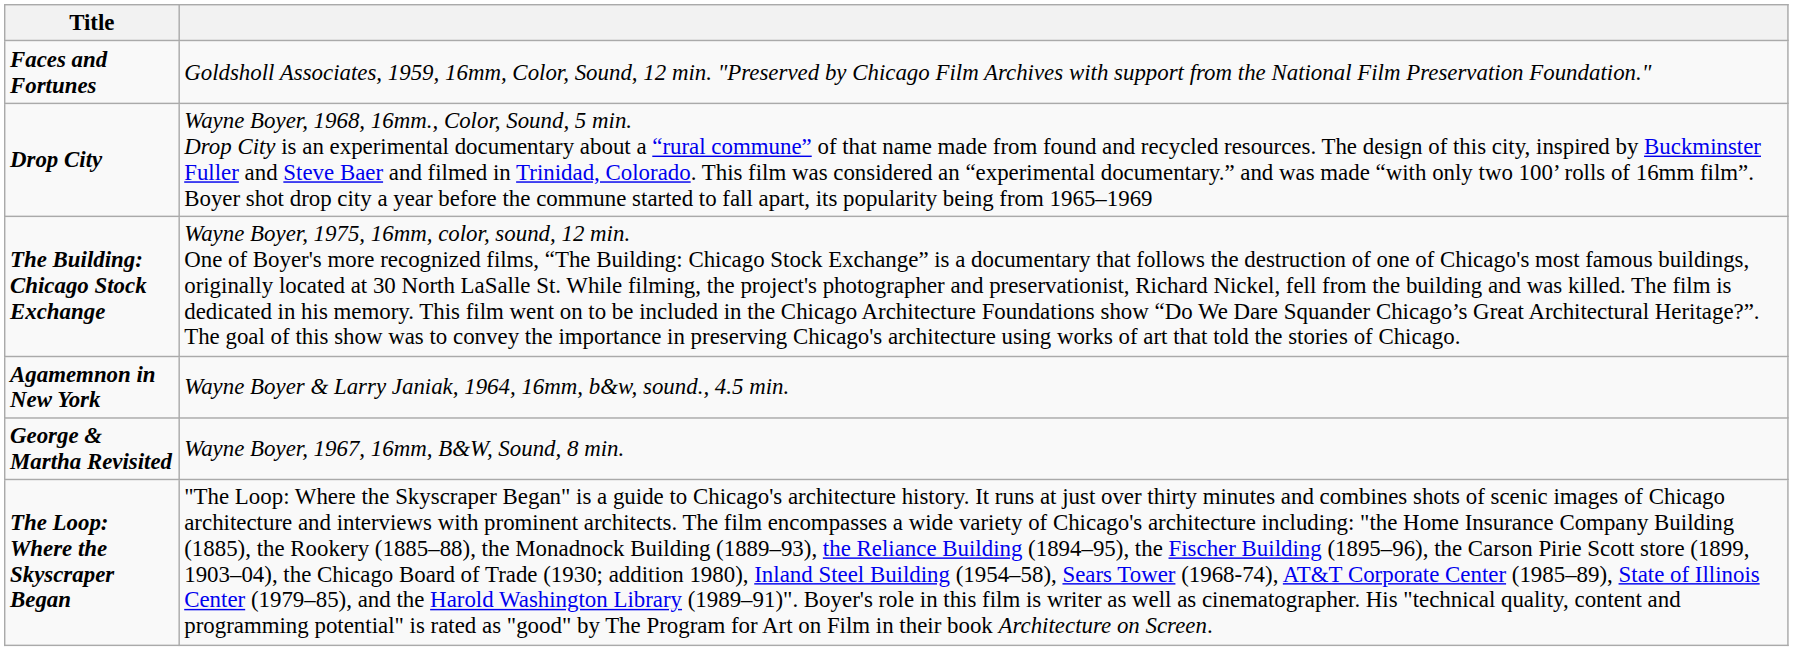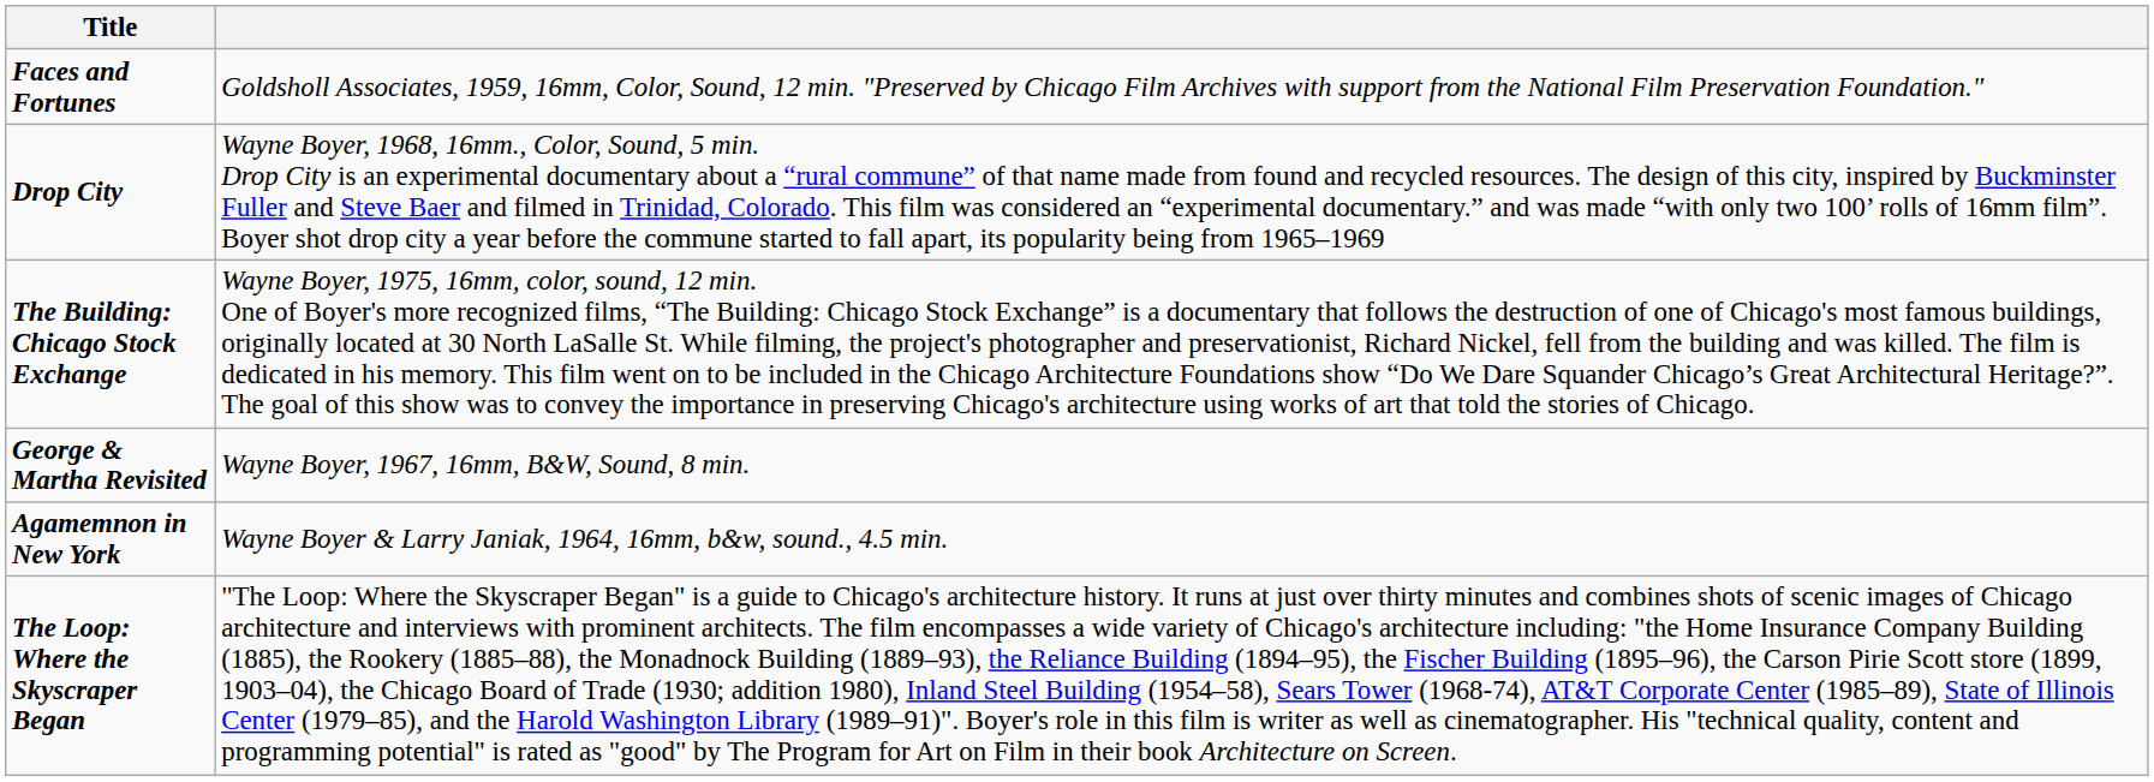rows swapped: Agamemnon in New York <-> George & Martha Revisited
